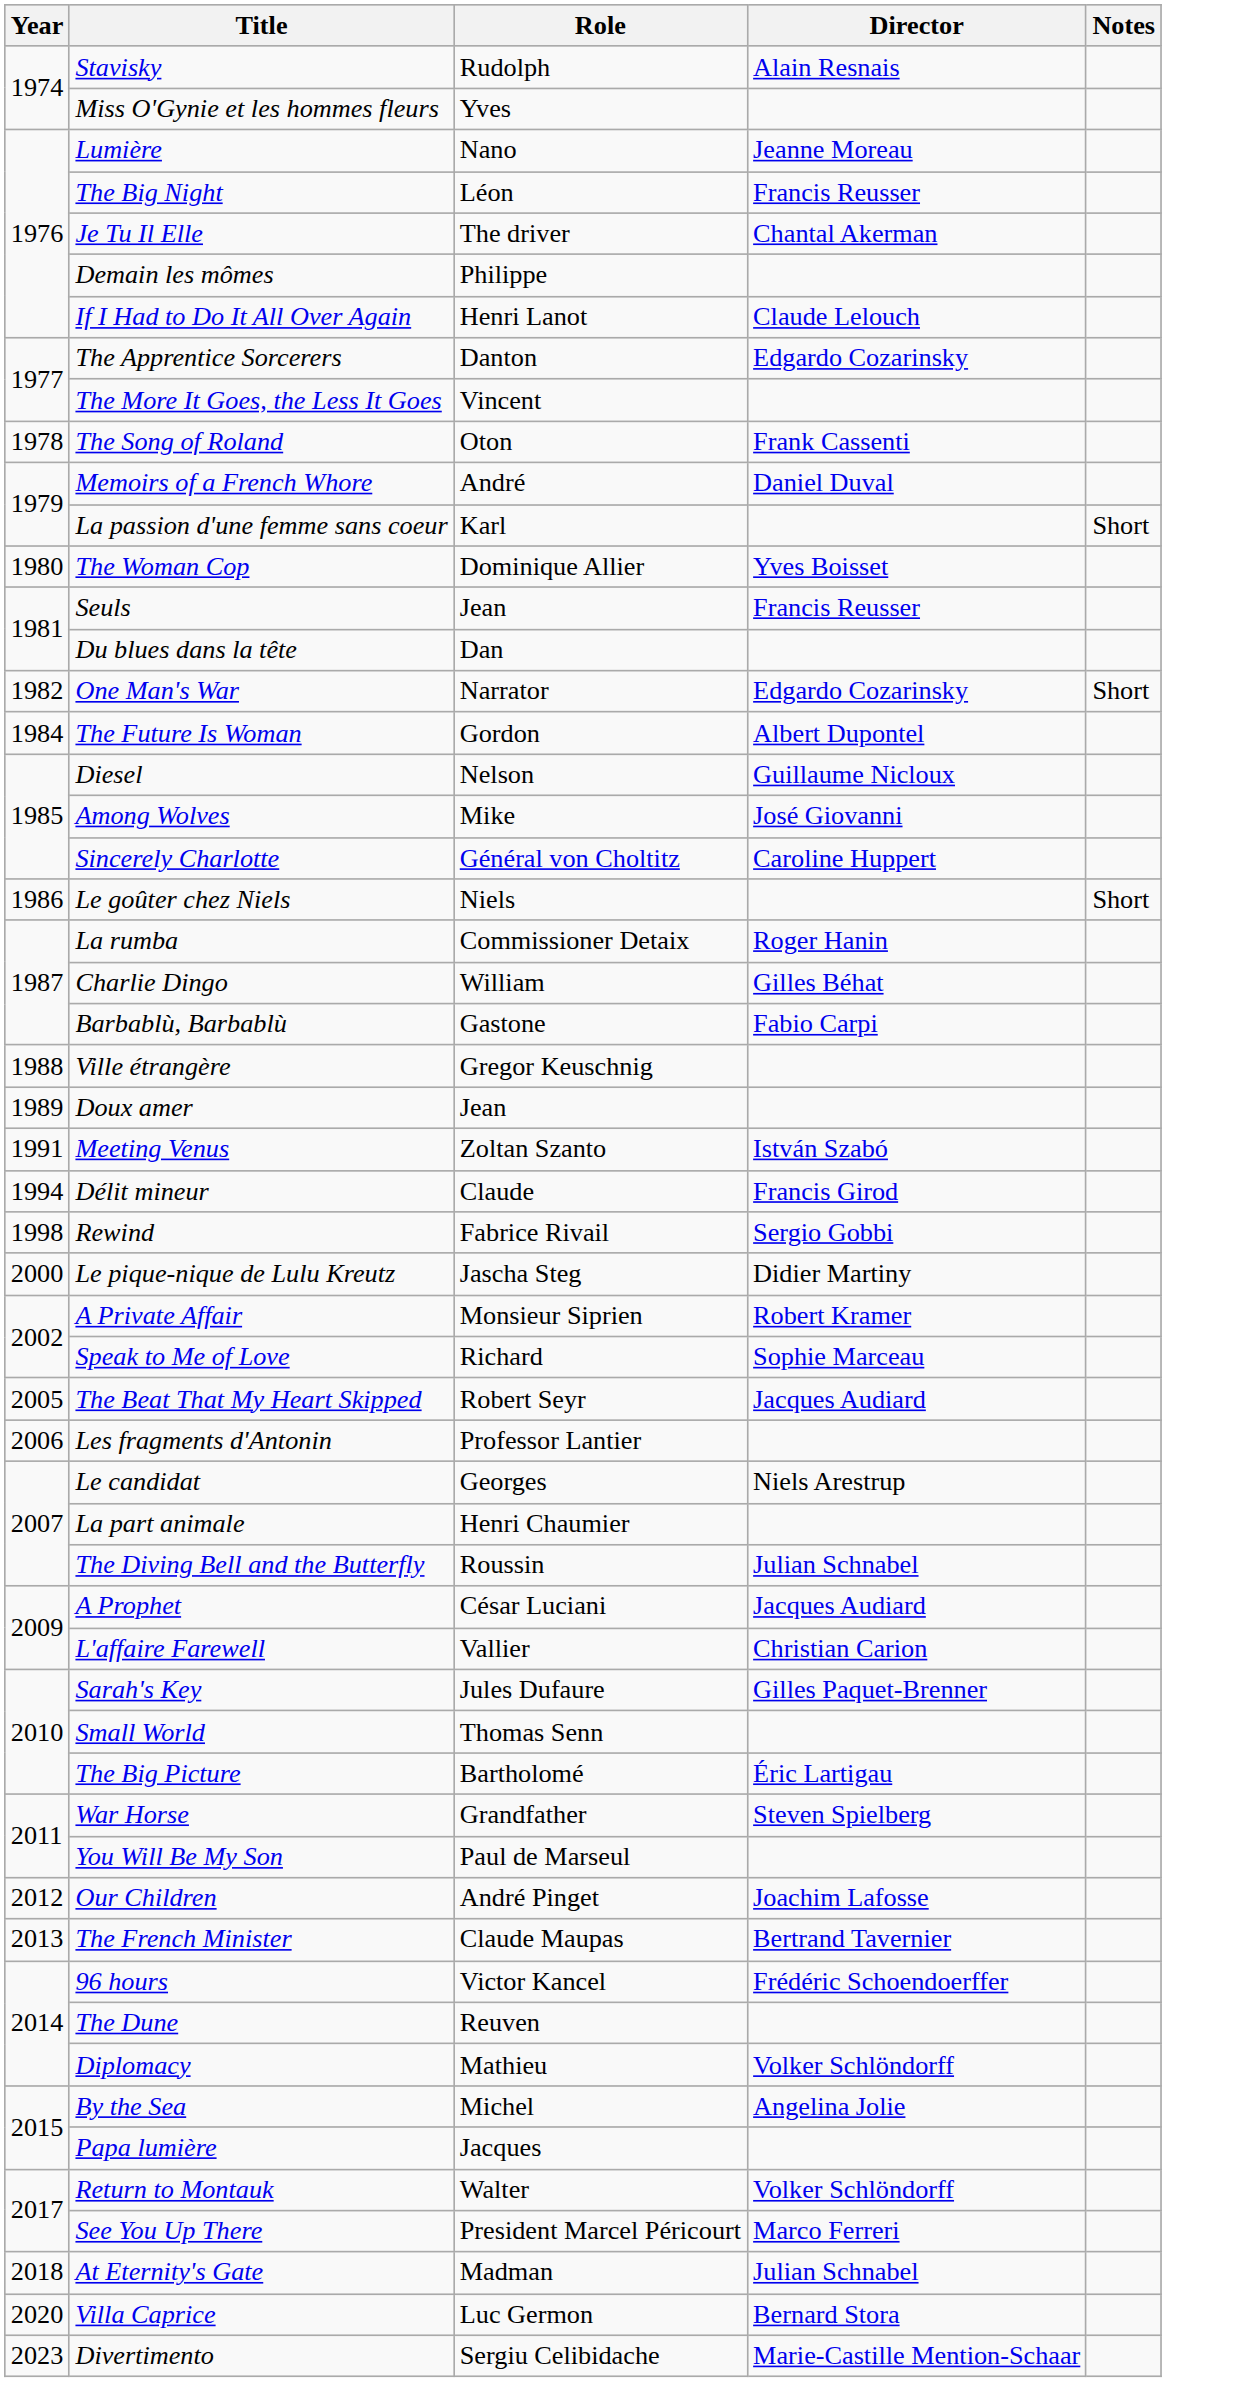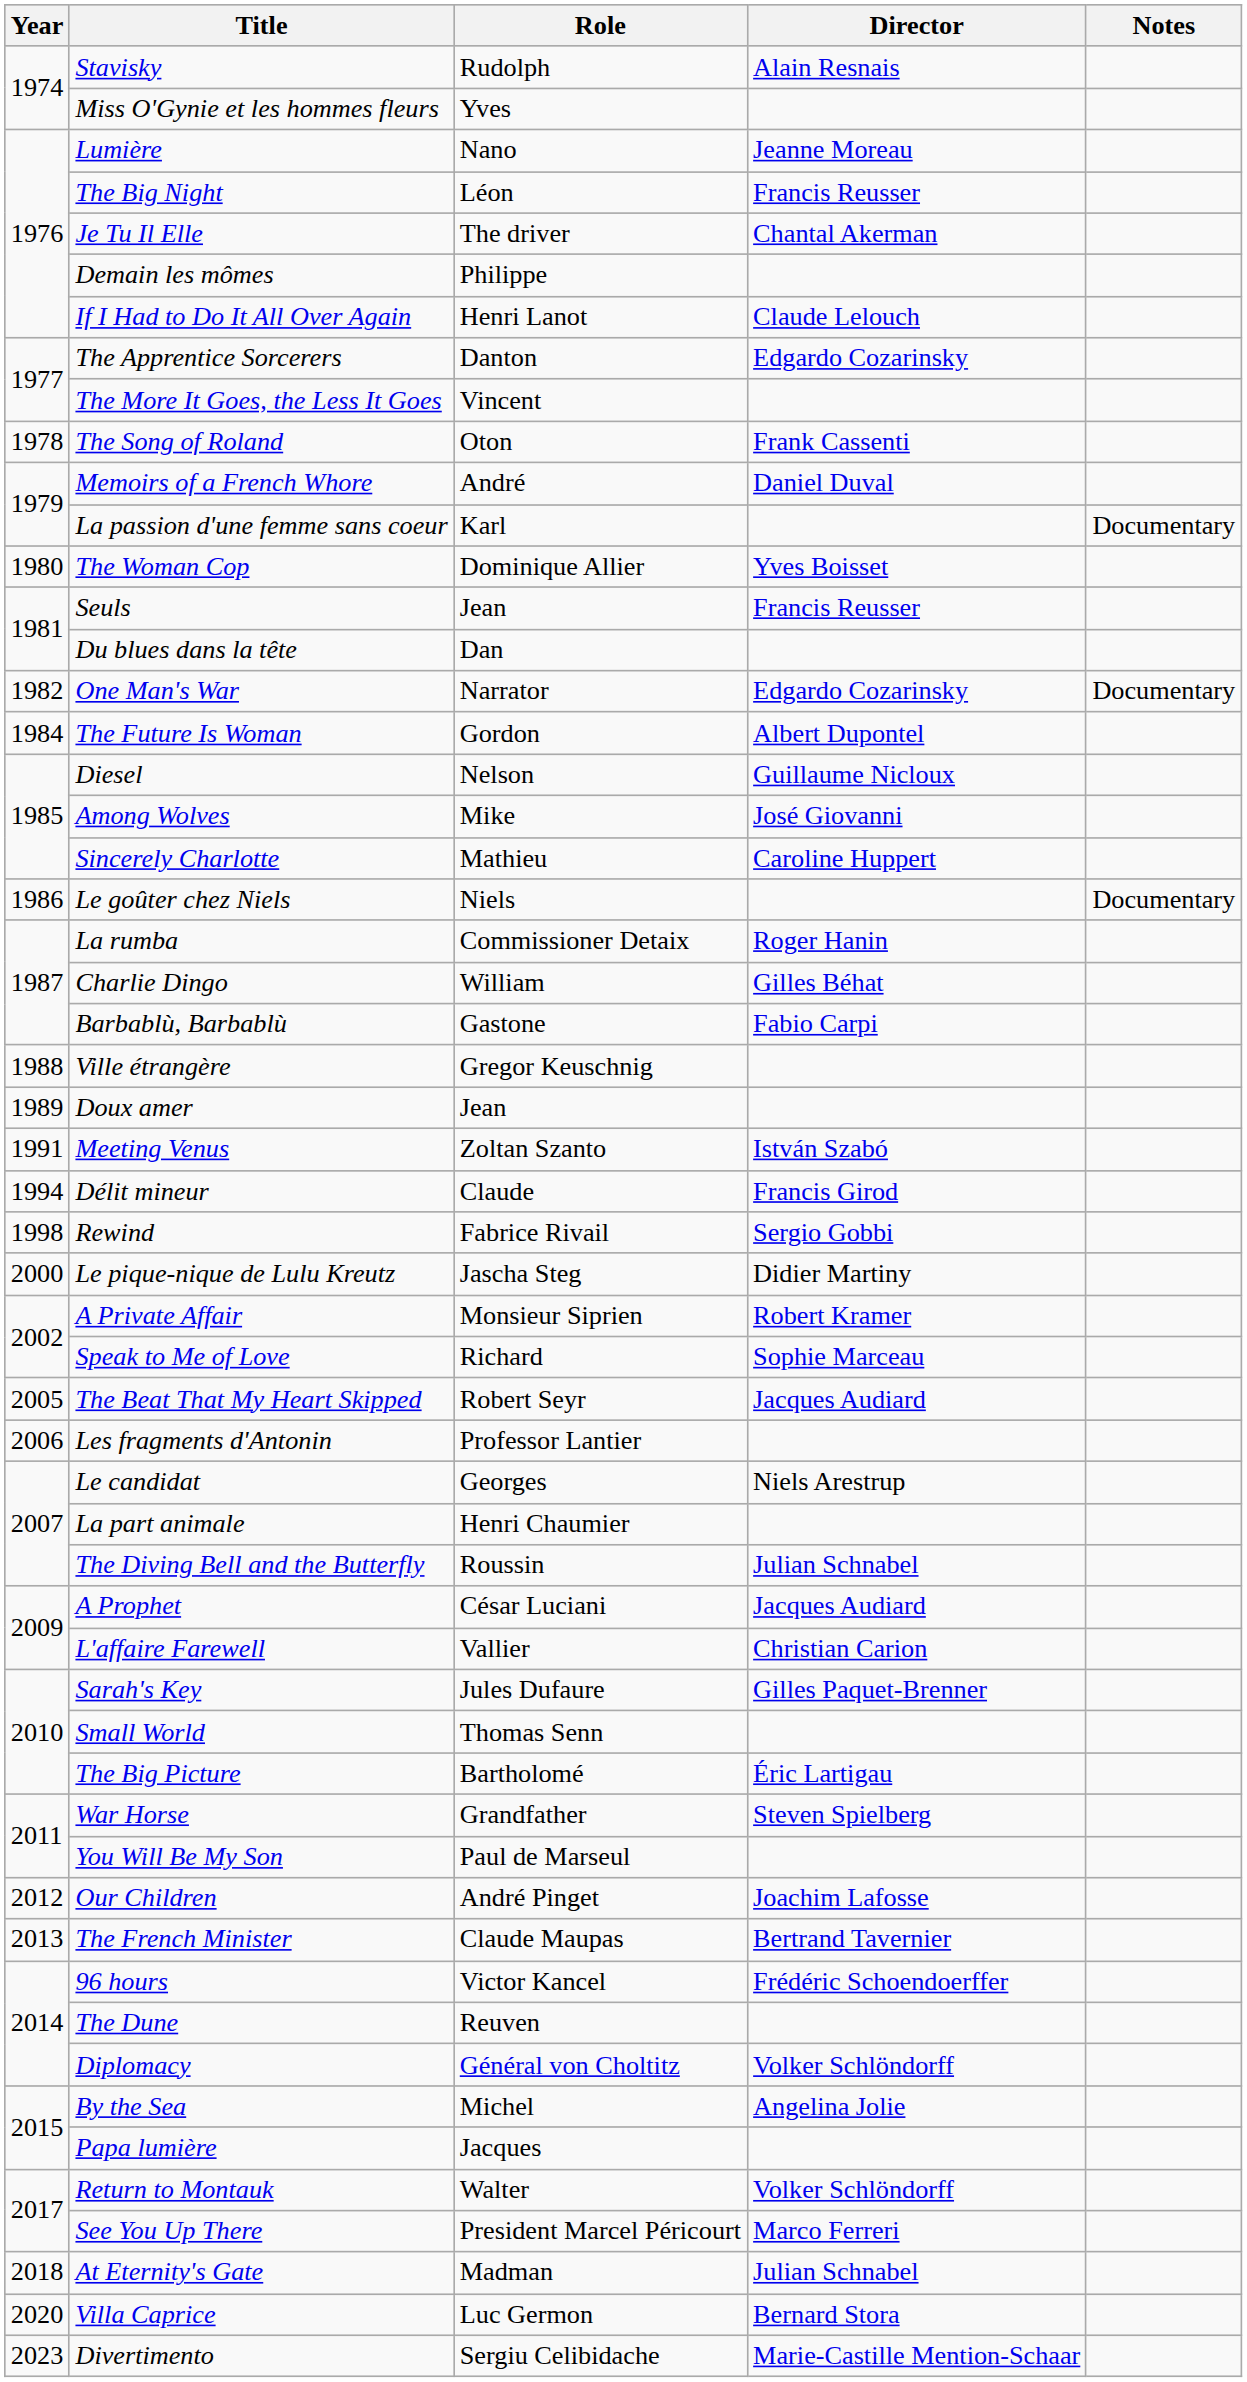La passion d'une femme sans coeur | Notes: Short -> Documentary
One Man's War | Notes: Short -> Documentary
Sincerely Charlotte | Role: Général von Choltitz -> Mathieu
Le goûter chez Niels | Notes: Short -> Documentary
Diplomacy | Role: Mathieu -> Général von Choltitz
